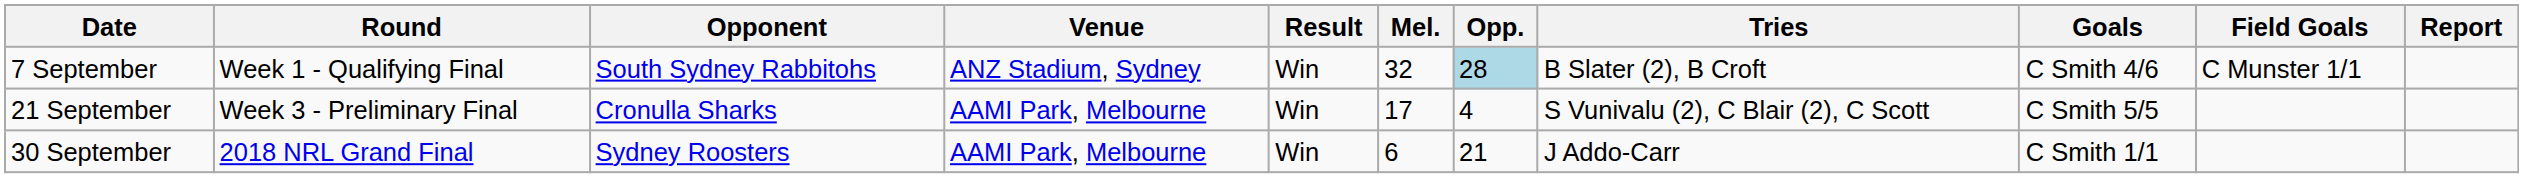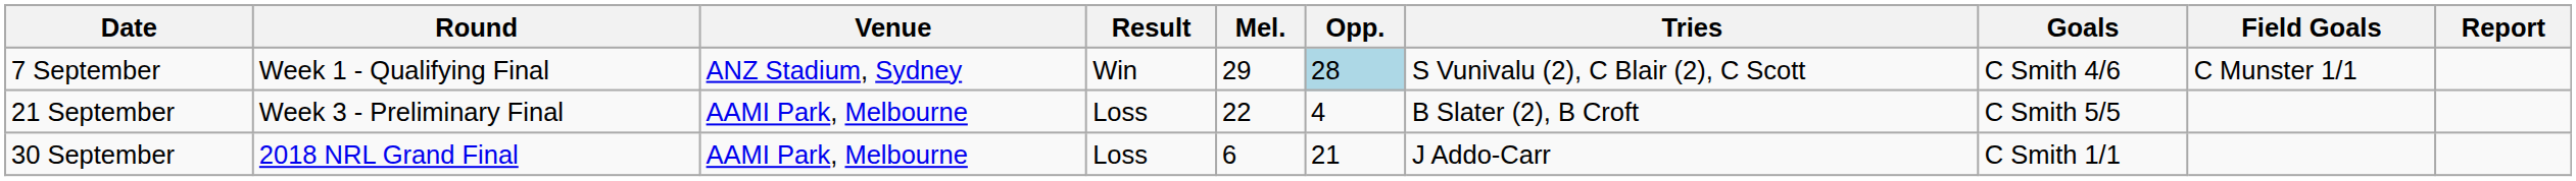- column: Opponent | South Sydney Rabbitohs | Cronulla Sharks | Sydney Roosters
7 September | Mel.: 32 -> 29
7 September | Tries: B Slater (2), B Croft -> S Vunivalu (2), C Blair (2), C Scott
21 September | Result: Win -> Loss
21 September | Mel.: 17 -> 22
21 September | Tries: S Vunivalu (2), C Blair (2), C Scott -> B Slater (2), B Croft
30 September | Result: Win -> Loss
